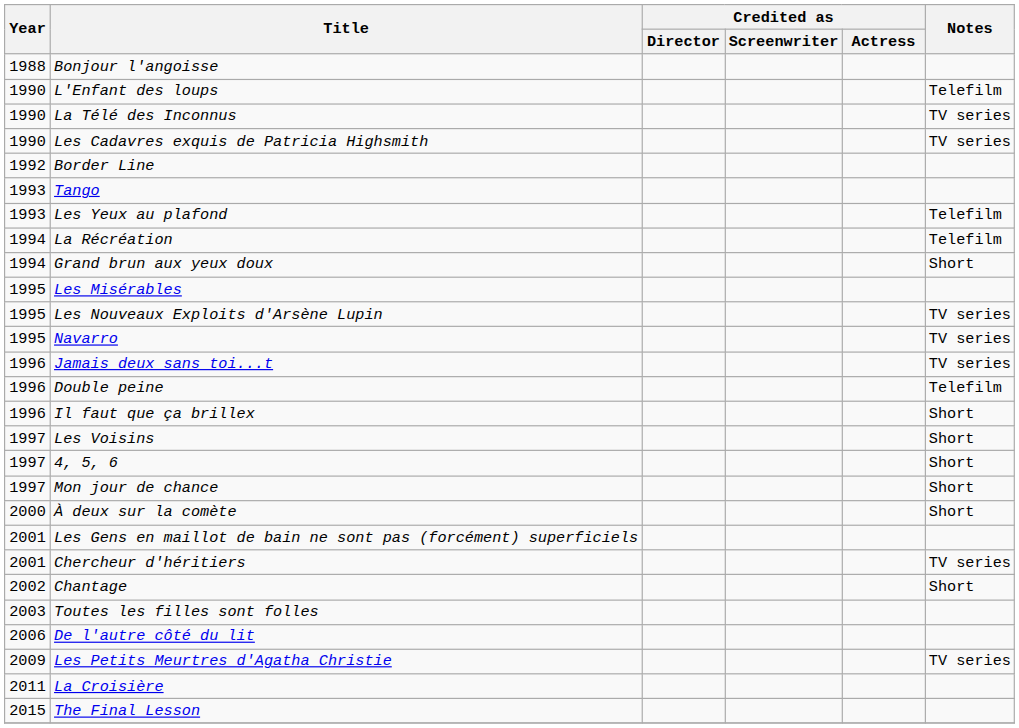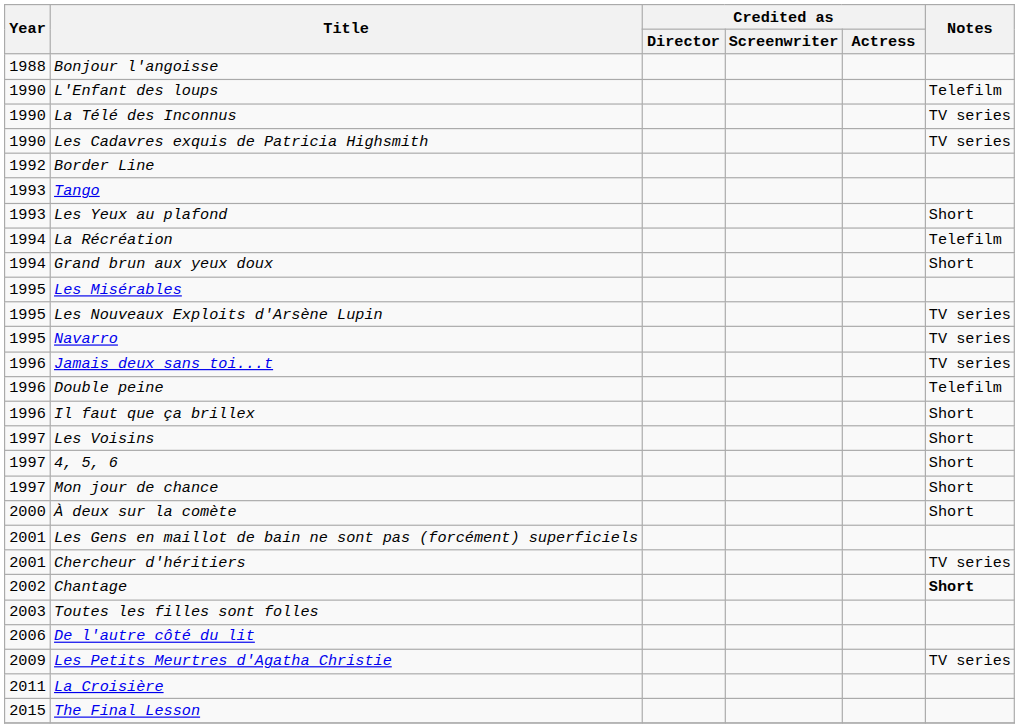Les Yeux au plafond | Notes: Telefilm -> Short
Chantage | Notes: normal -> bold
